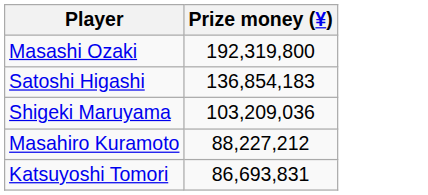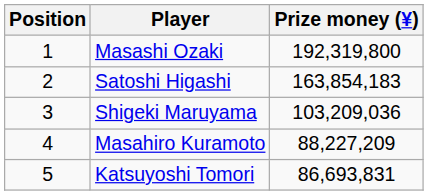+ column: Position | 1 | 2 | 3 | 4 | 5
Satoshi Higashi | Prize money (¥): 136,854,183 -> 163,854,183
Masahiro Kuramoto | Prize money (¥): 88,227,212 -> 88,227,209
